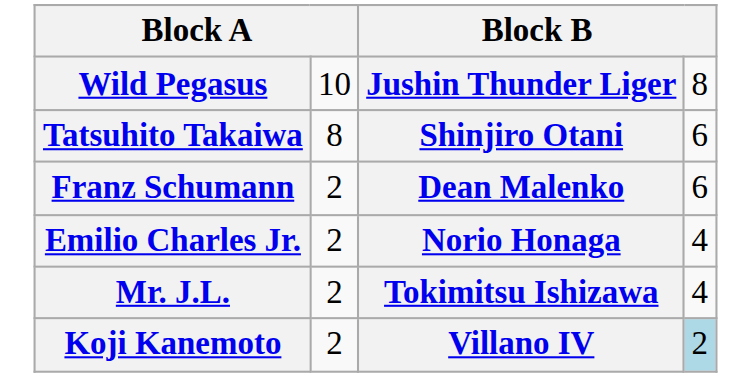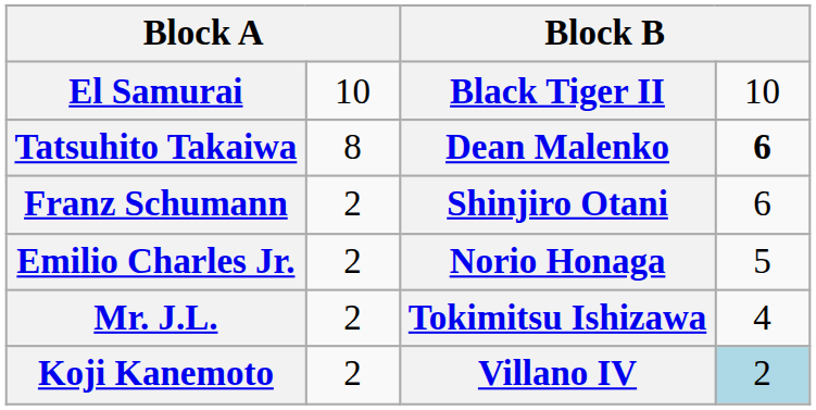+ row: El Samurai | 10 | Black Tiger II | 10
- row: Wild Pegasus | 10 | Jushin Thunder Liger | 8
Tatsuhito Takaiwa | column 3: Shinjiro Otani -> Dean Malenko
Tatsuhito Takaiwa | column 4: normal -> bold
Franz Schumann | column 3: Dean Malenko -> Shinjiro Otani
Emilio Charles Jr. | column 4: 4 -> 5
